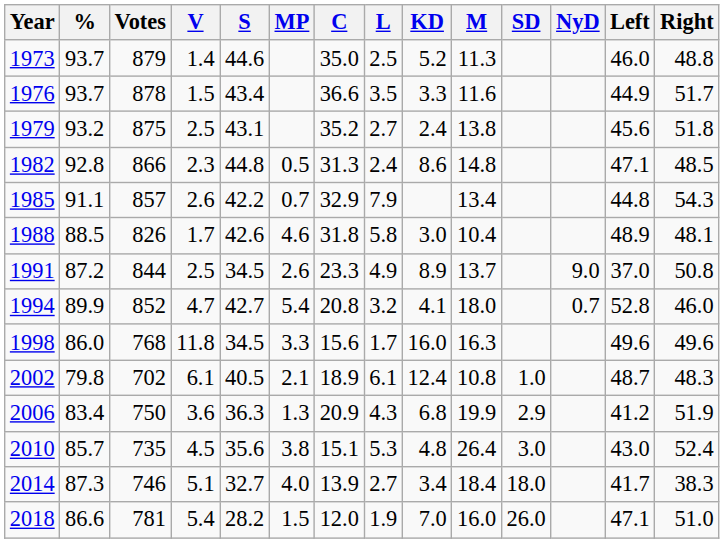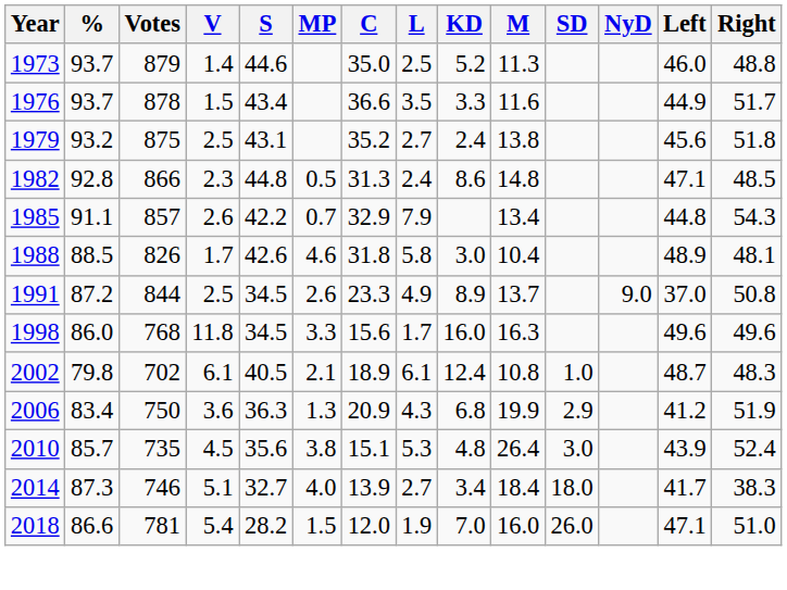- row: 1994 | 89.9 | 852 | 4.7 | 42.7 | 5.4 | 20.8 | 3.2 | 4.1 | 18.0 | 0.7 | 52.8 | 46.0
2010 | Left: 43.0 -> 43.9
